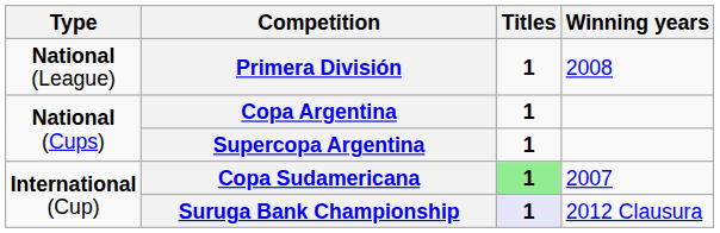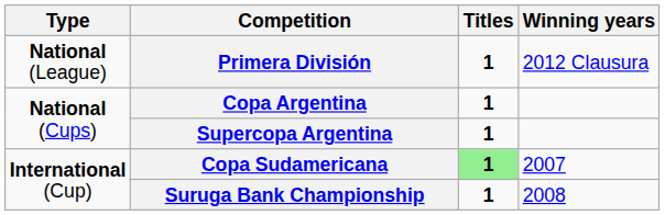Primera División | Winning years: 2008 -> 2012 Clausura
Suruga Bank Championship | Titles: lavender background -> no background
Suruga Bank Championship | Winning years: 2012 Clausura -> 2008
